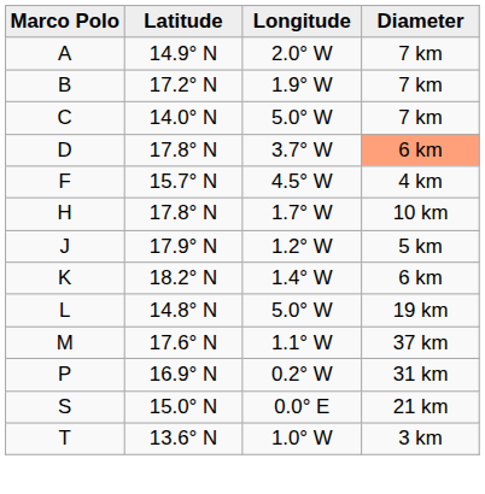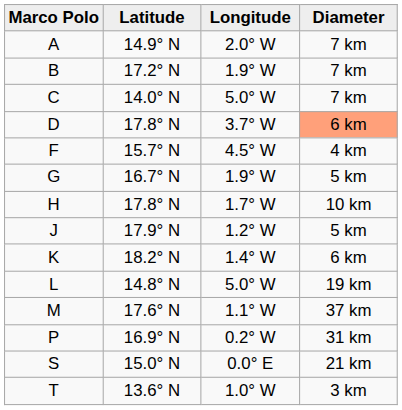+ row: G | 16.7° N | 1.9° W | 5 km
